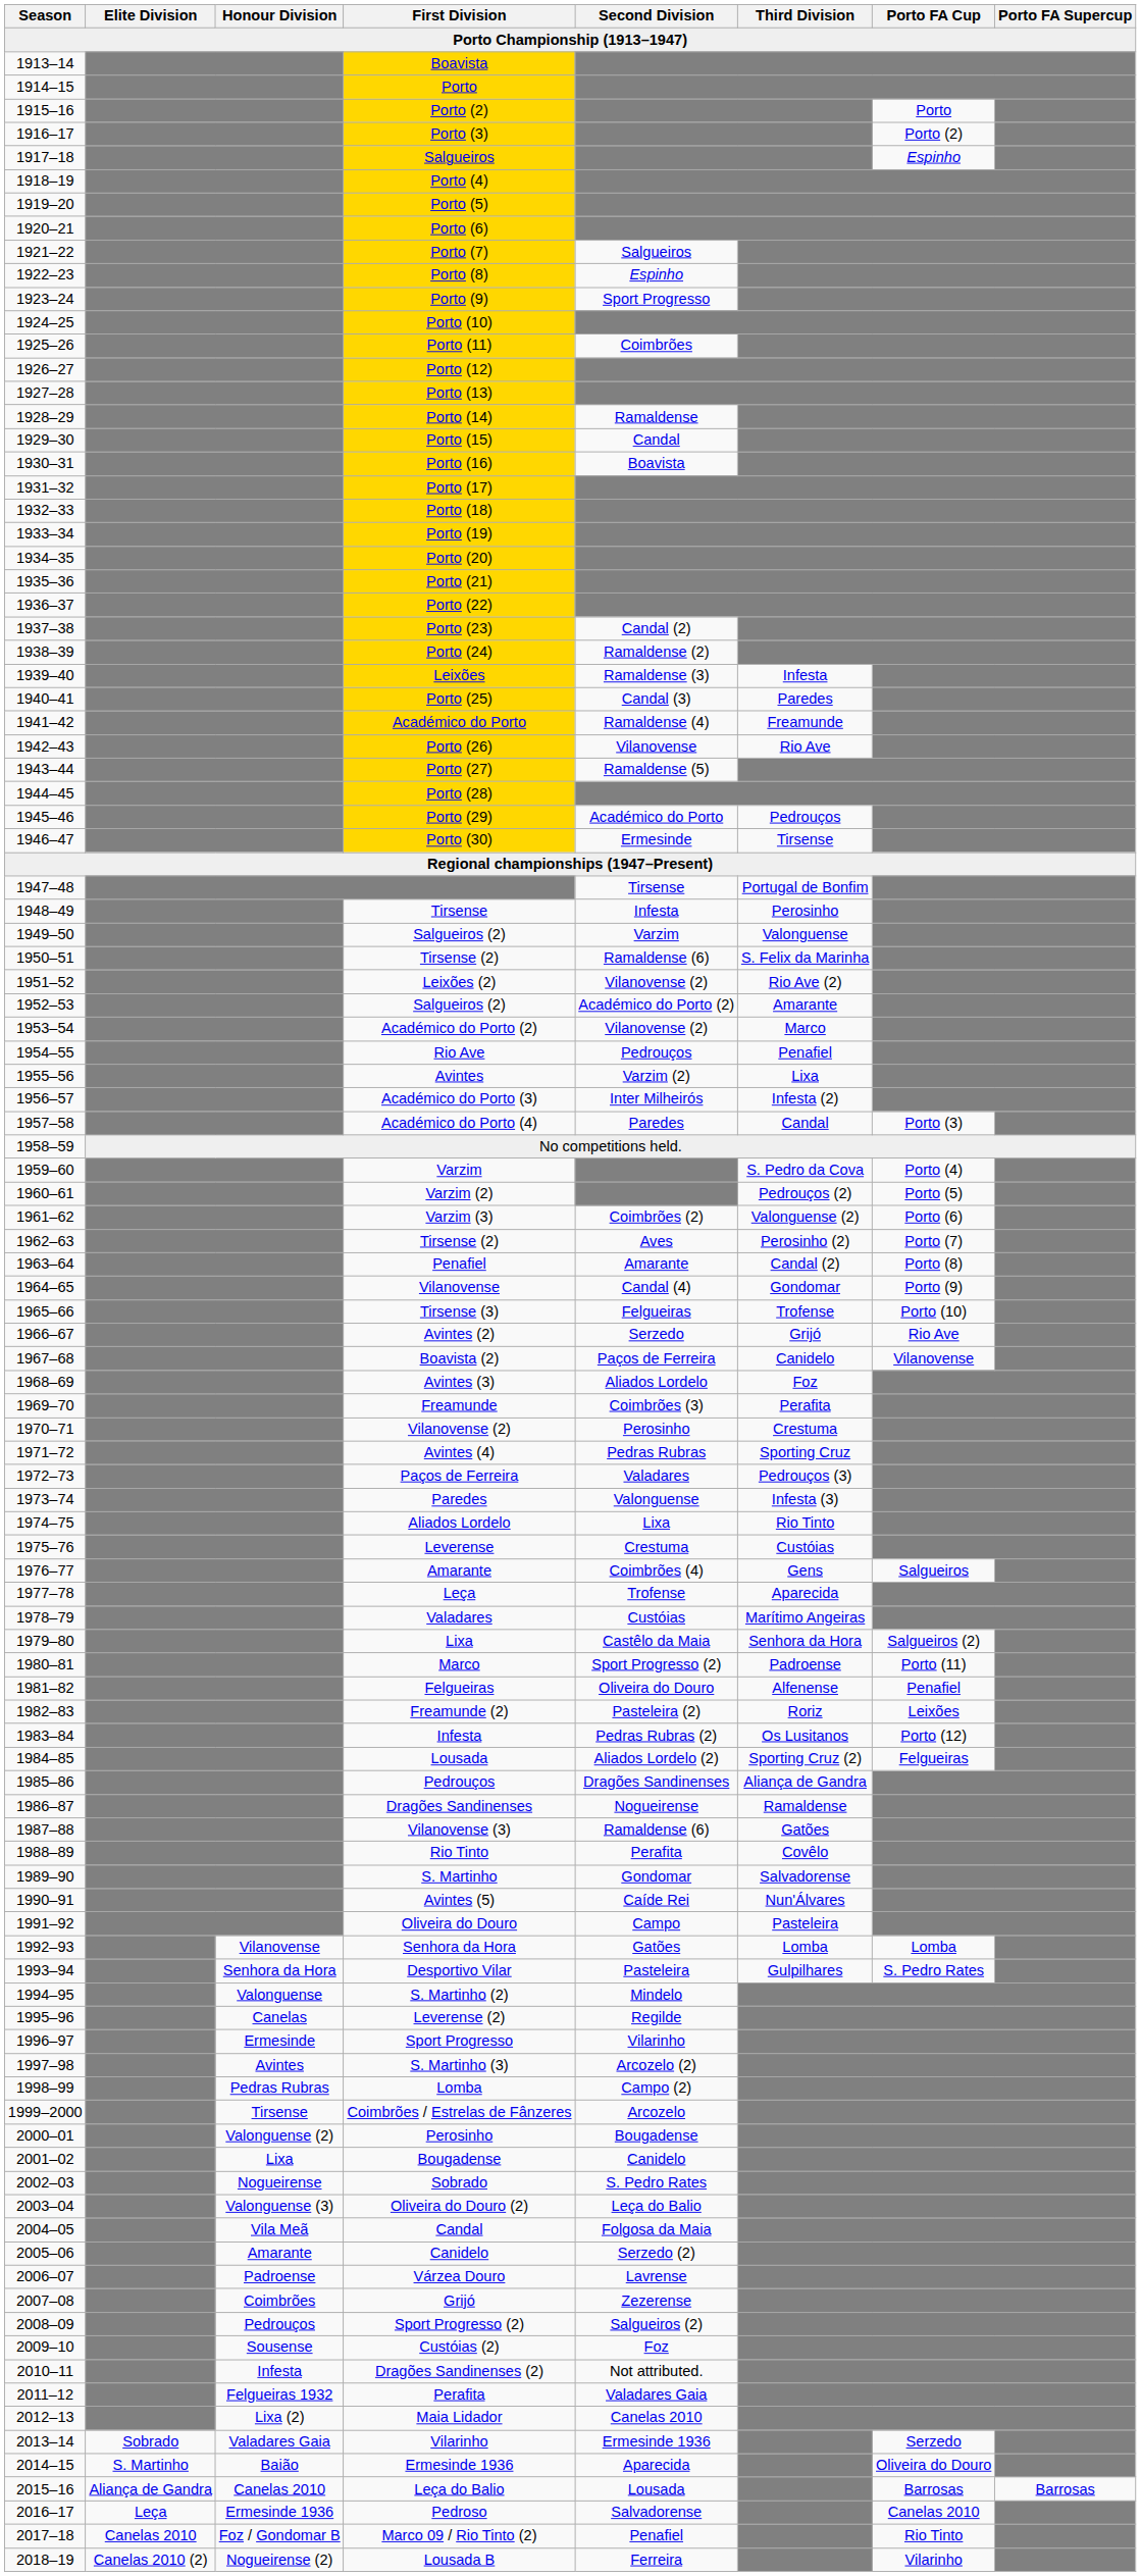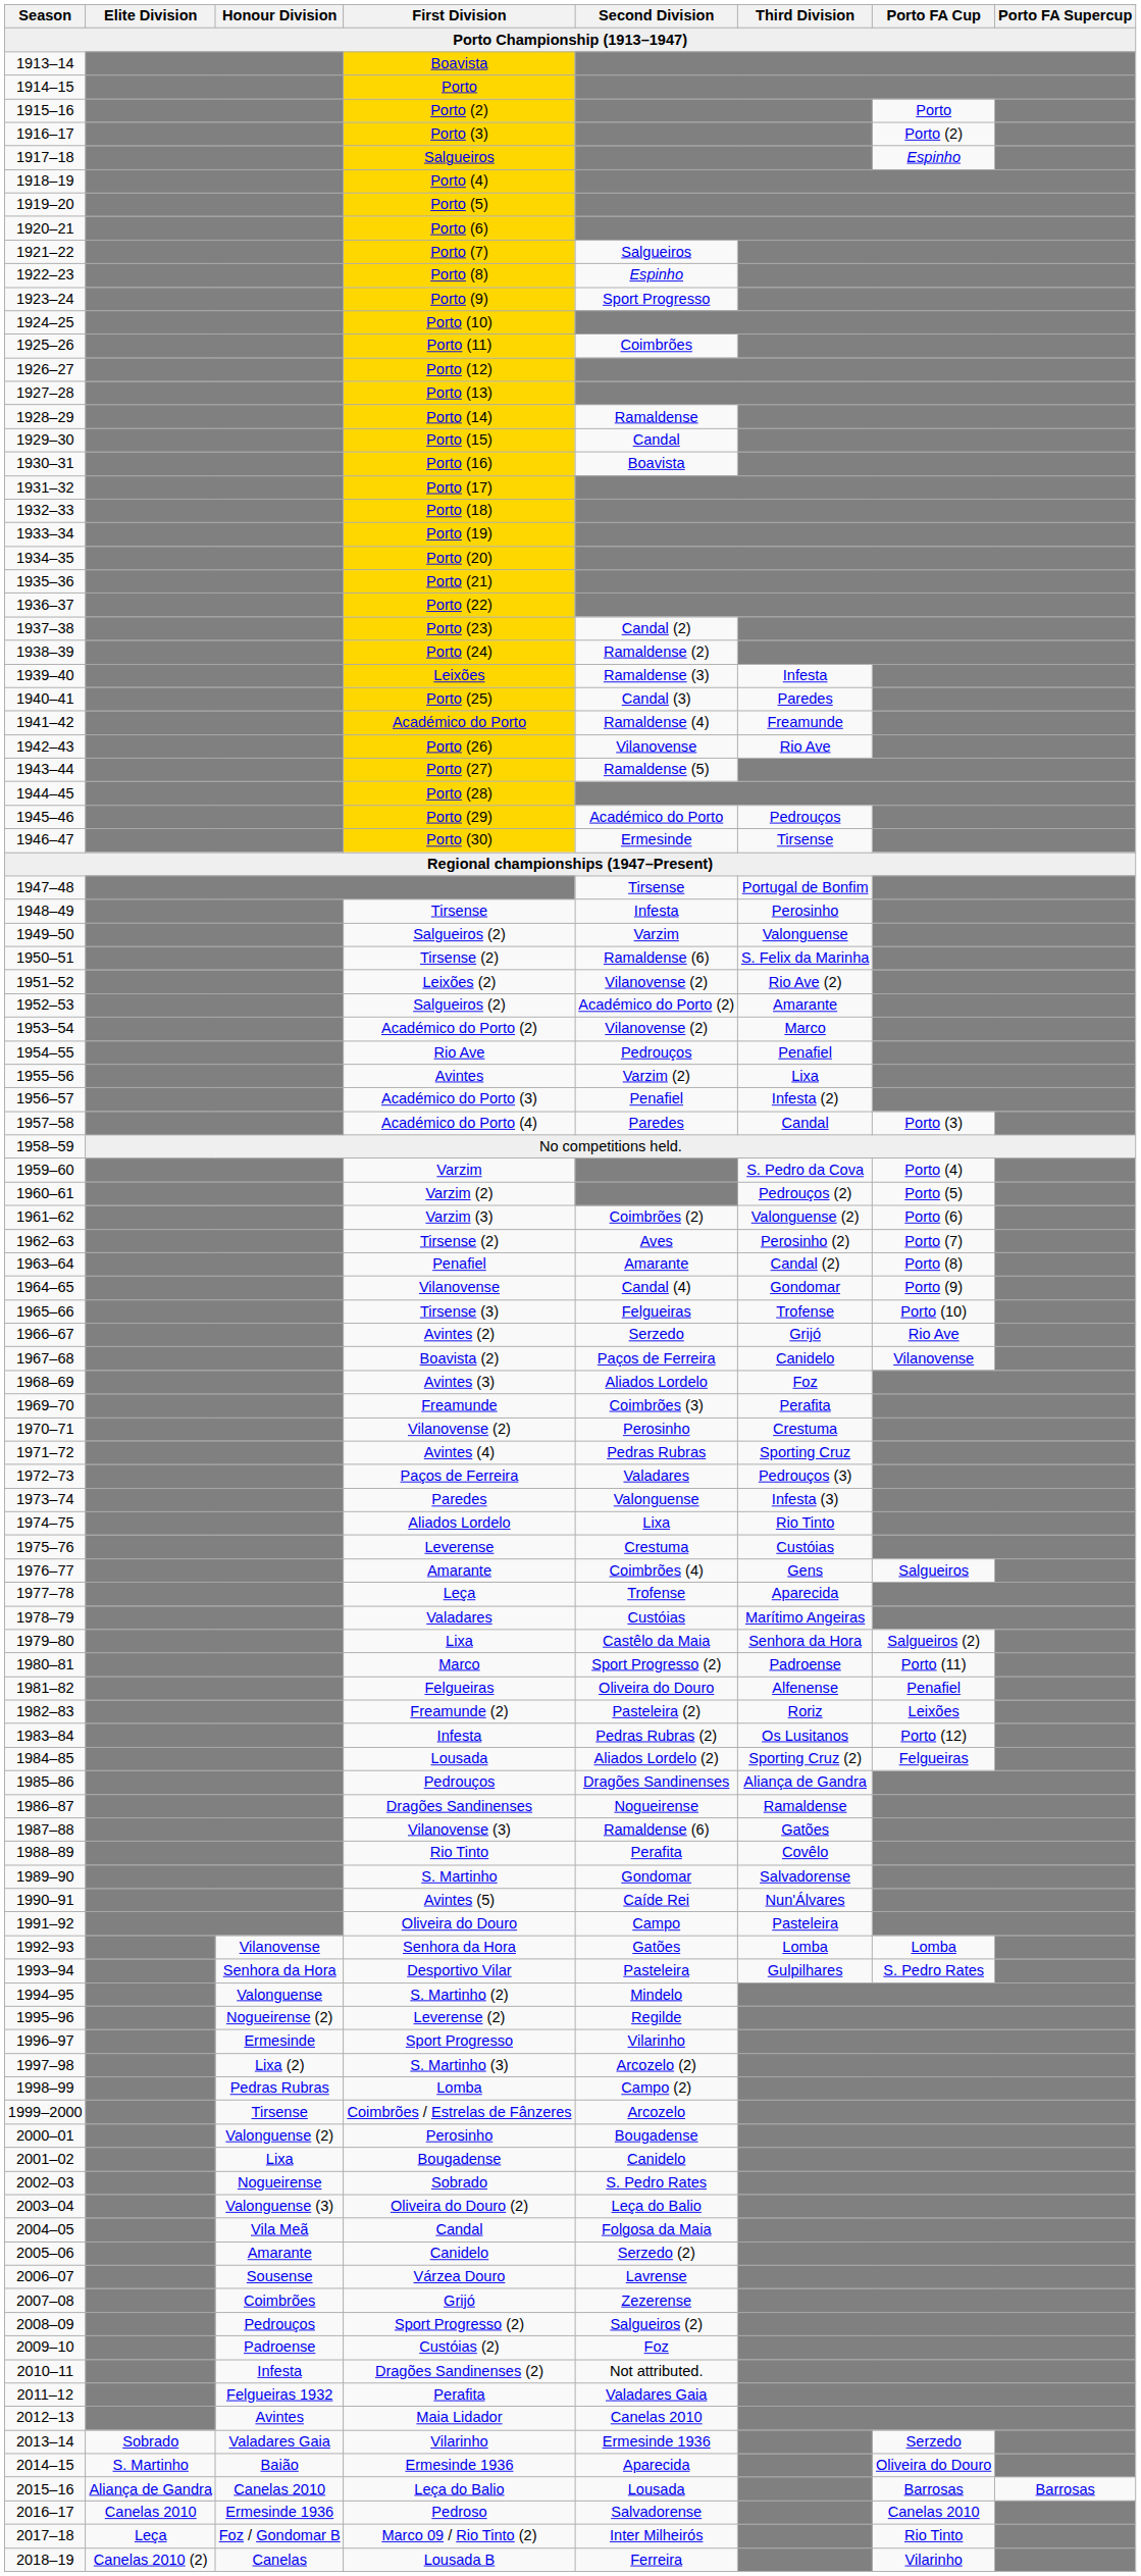Académico do Porto (3) | Second Division: Inter Milheirós -> Penafiel
Leverense (2) | Honour Division: Canelas -> Nogueirense (2)
S. Martinho (3) | Honour Division: Avintes -> Lixa (2)
Várzea Douro | Honour Division: Padroense -> Sousense
Custóias (2) | Honour Division: Sousense -> Padroense
Maia Lidador | Honour Division: Lixa (2) -> Avintes
Pedroso | Elite Division: Leça -> Canelas 2010
Marco 09 / Rio Tinto (2) | Elite Division: Canelas 2010 -> Leça
Marco 09 / Rio Tinto (2) | Second Division: Penafiel -> Inter Milheirós
Lousada B | Honour Division: Nogueirense (2) -> Canelas
